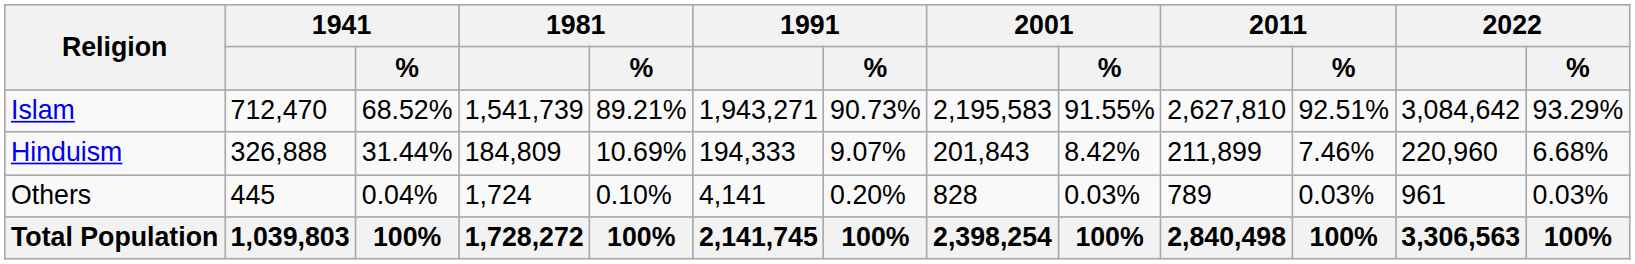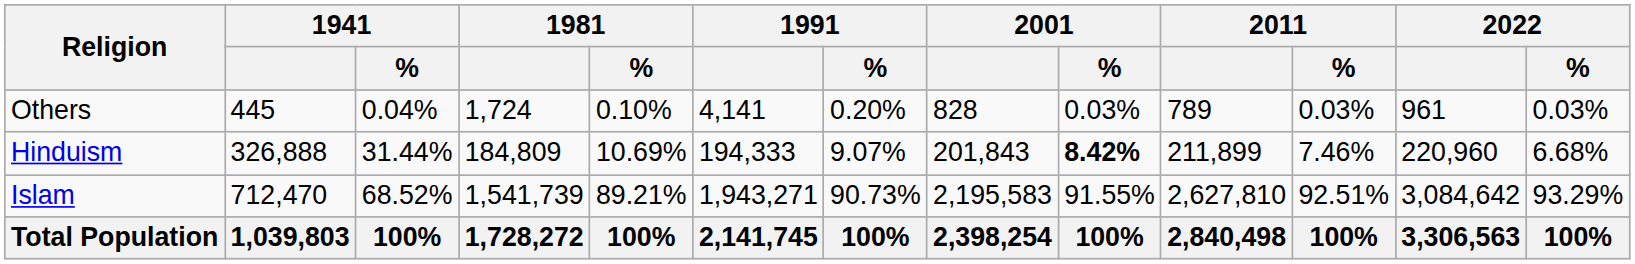rows swapped: Islam <-> Others
Hinduism | 2001 / %: normal -> bold
